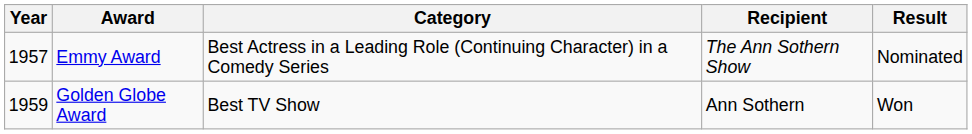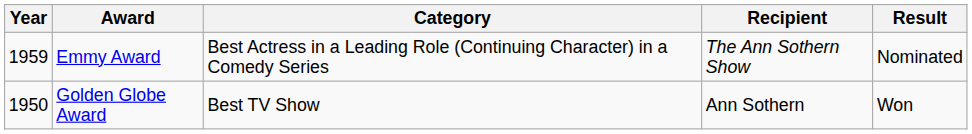Emmy Award | Year: 1957 -> 1959
Golden Globe Award | Year: 1959 -> 1950
